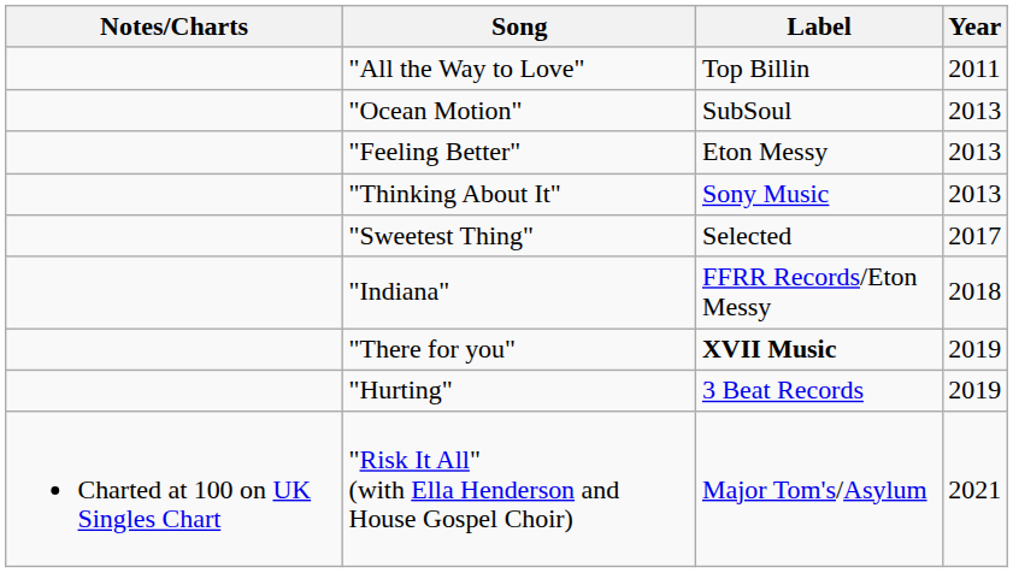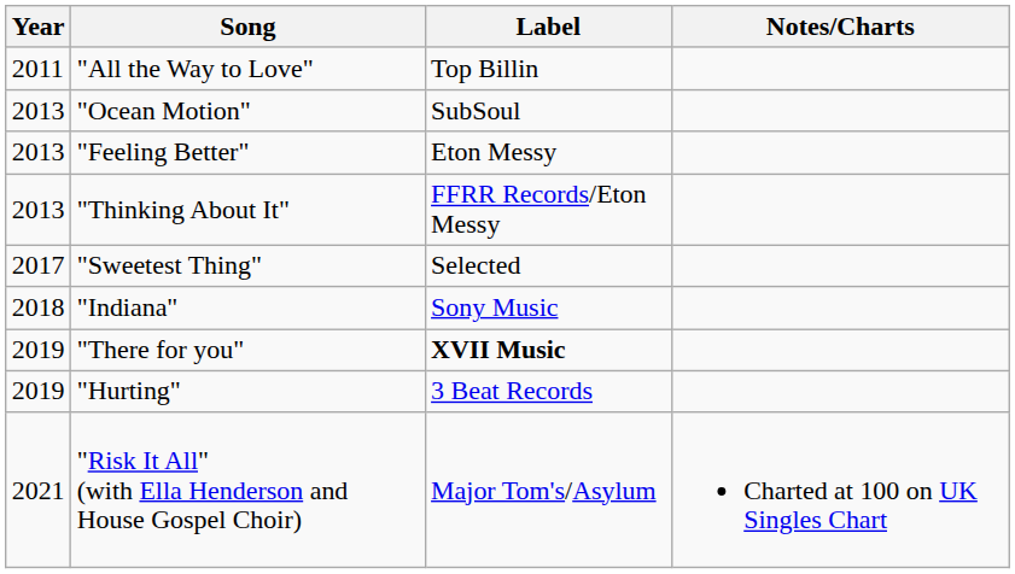columns swapped: Year <-> Notes/Charts
"Thinking About It" | Label: Sony Music -> FFRR Records/Eton Messy
"Indiana" | Label: FFRR Records/Eton Messy -> Sony Music
